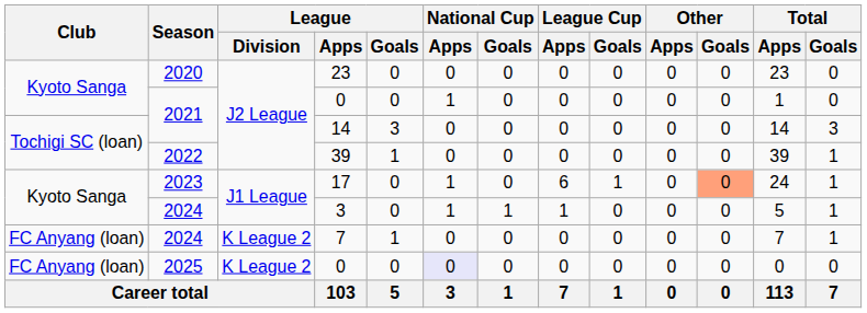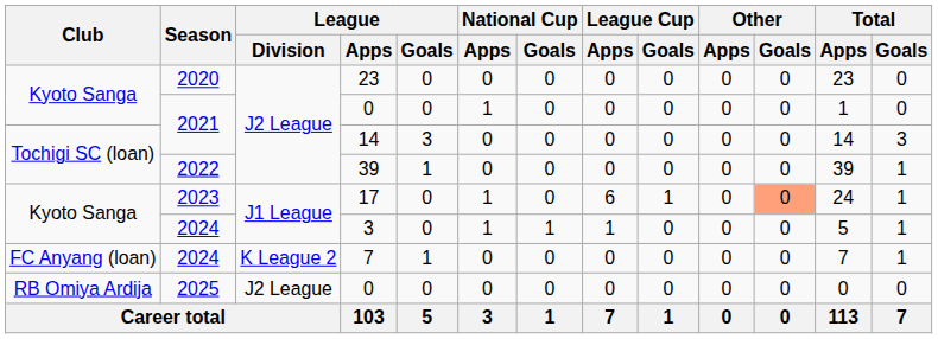2025 / 0 | Club: FC Anyang (loan) -> RB Omiya Ardija
2025 / 0 | League / Division: K League 2 -> J2 League
2025 / 0 | National Cup / Apps: lavender background -> no background
